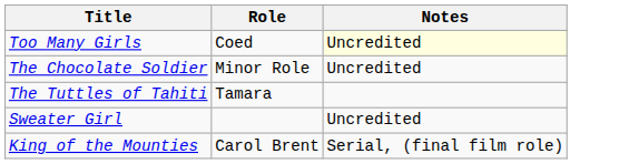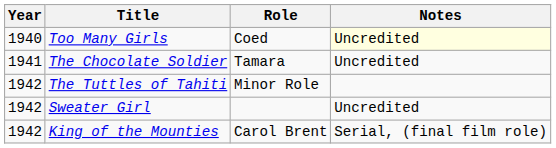+ column: Year | 1940 | 1941 | 1942 | 1942 | 1942
The Chocolate Soldier | Role: Minor Role -> Tamara
The Tuttles of Tahiti | Role: Tamara -> Minor Role
